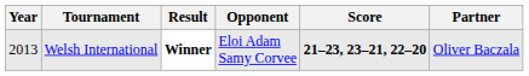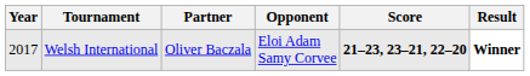columns swapped: Partner <-> Result
Welsh International | Year: 2013 -> 2017
